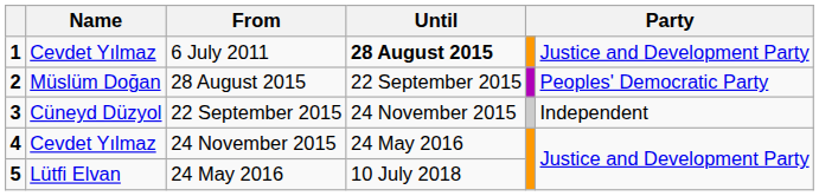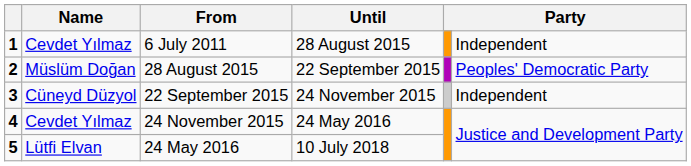6 July 2011 | Until: bold -> normal
6 July 2011 | column 6: Justice and Development Party -> Independent
